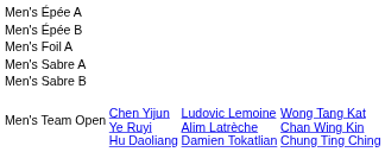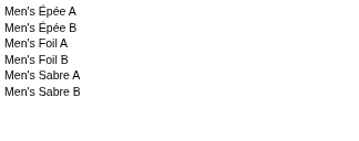+ row: Men's Foil B
- row: Men's Team Open | Chen Yijun Ye Ruyi Hu Daoliang | Ludovic Lemoine Alim Latrèche Damien Tokatlian | Wong Tang Kat Chan Wing Kin Chung Ting Ching
